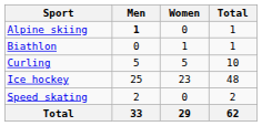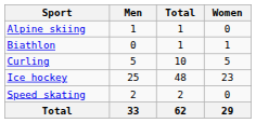columns swapped: Women <-> Total
Alpine skiing | Men: bold -> normal
